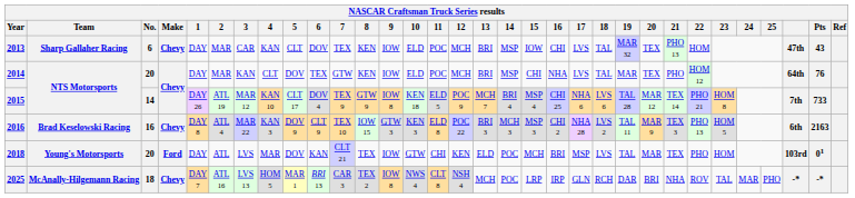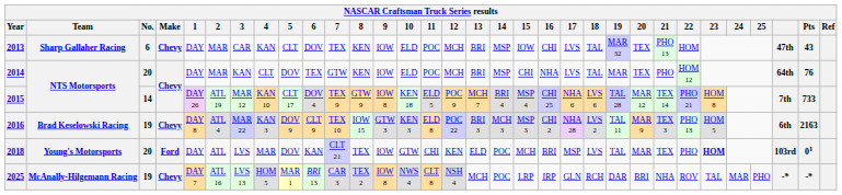2016 | No.: 16 -> 19
2018 | 23: normal -> bold
2025 | No.: 18 -> 19
